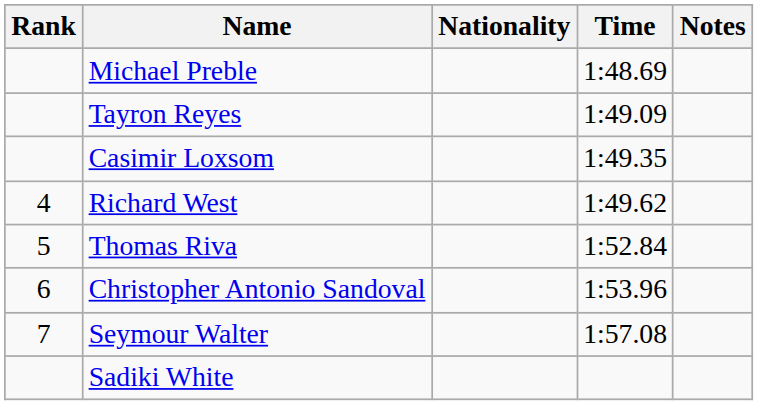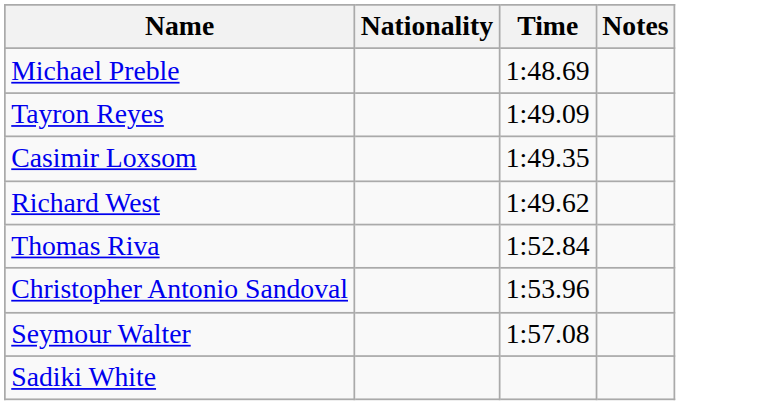- column: Rank | 4 | 5 | 6 | 7
